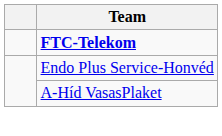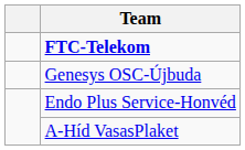+ row: Genesys OSC-Újbuda
